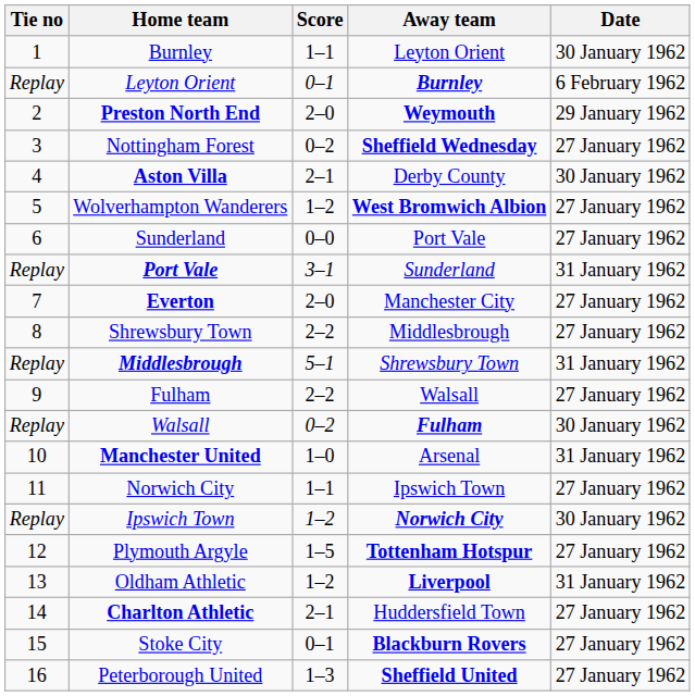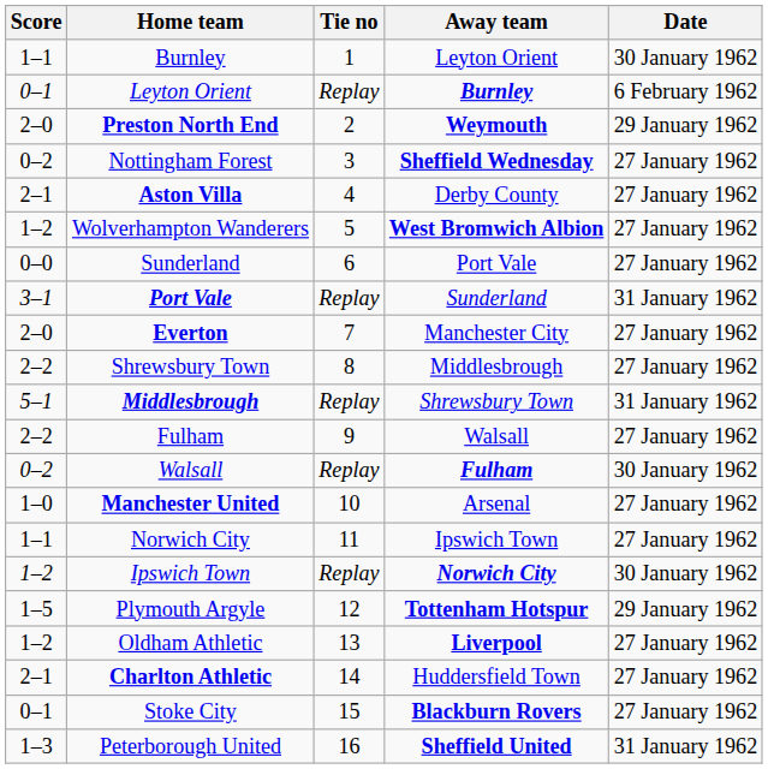columns swapped: Tie no <-> Score
Aston Villa | Date: 30 January 1962 -> 27 January 1962
Manchester United | Date: 31 January 1962 -> 27 January 1962
Plymouth Argyle | Date: 27 January 1962 -> 29 January 1962
Oldham Athletic | Date: 31 January 1962 -> 27 January 1962
Peterborough United | Date: 27 January 1962 -> 31 January 1962
